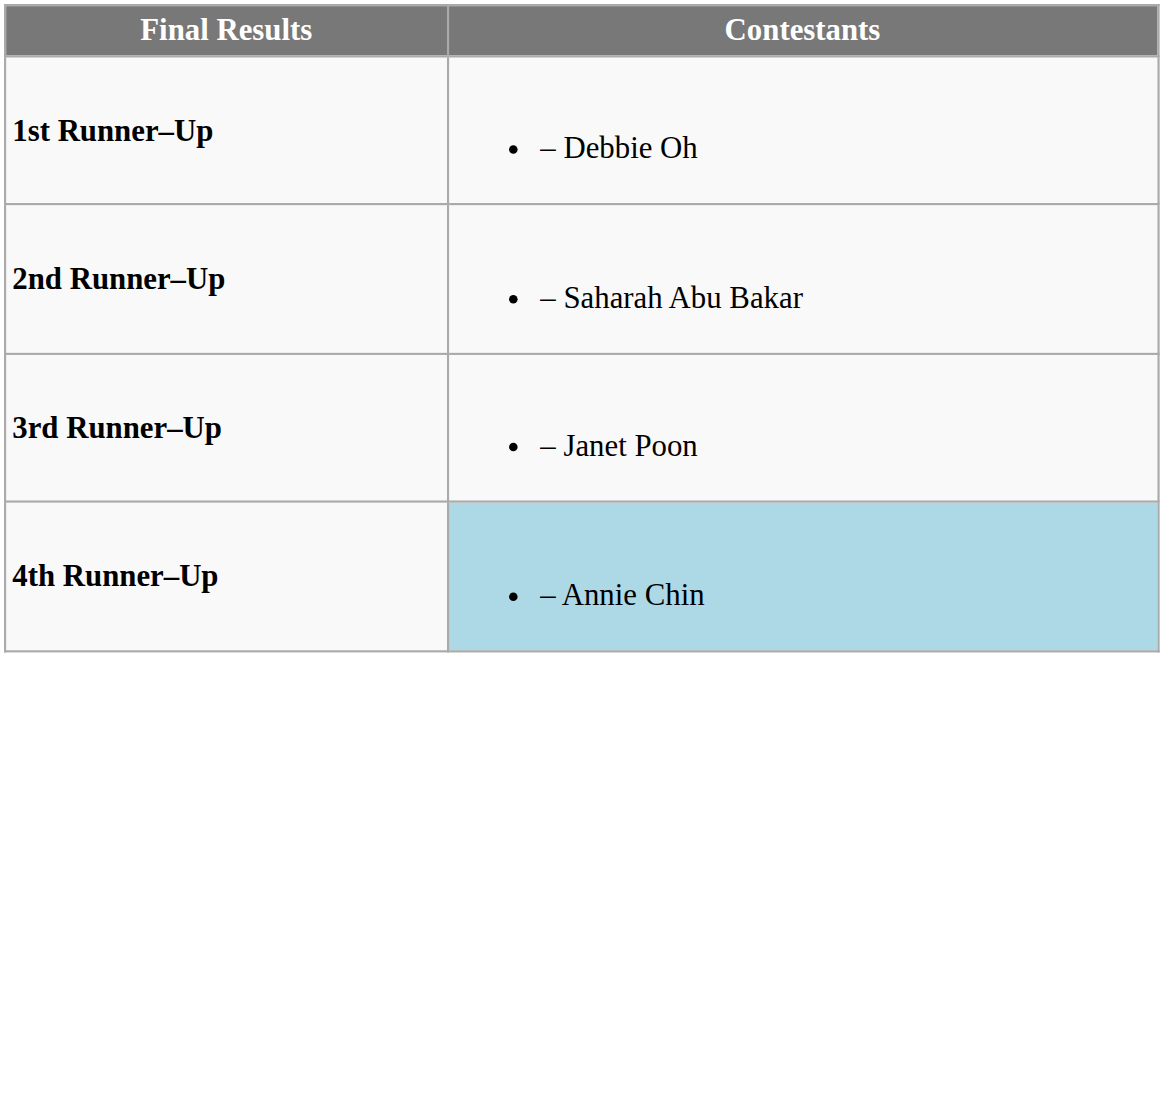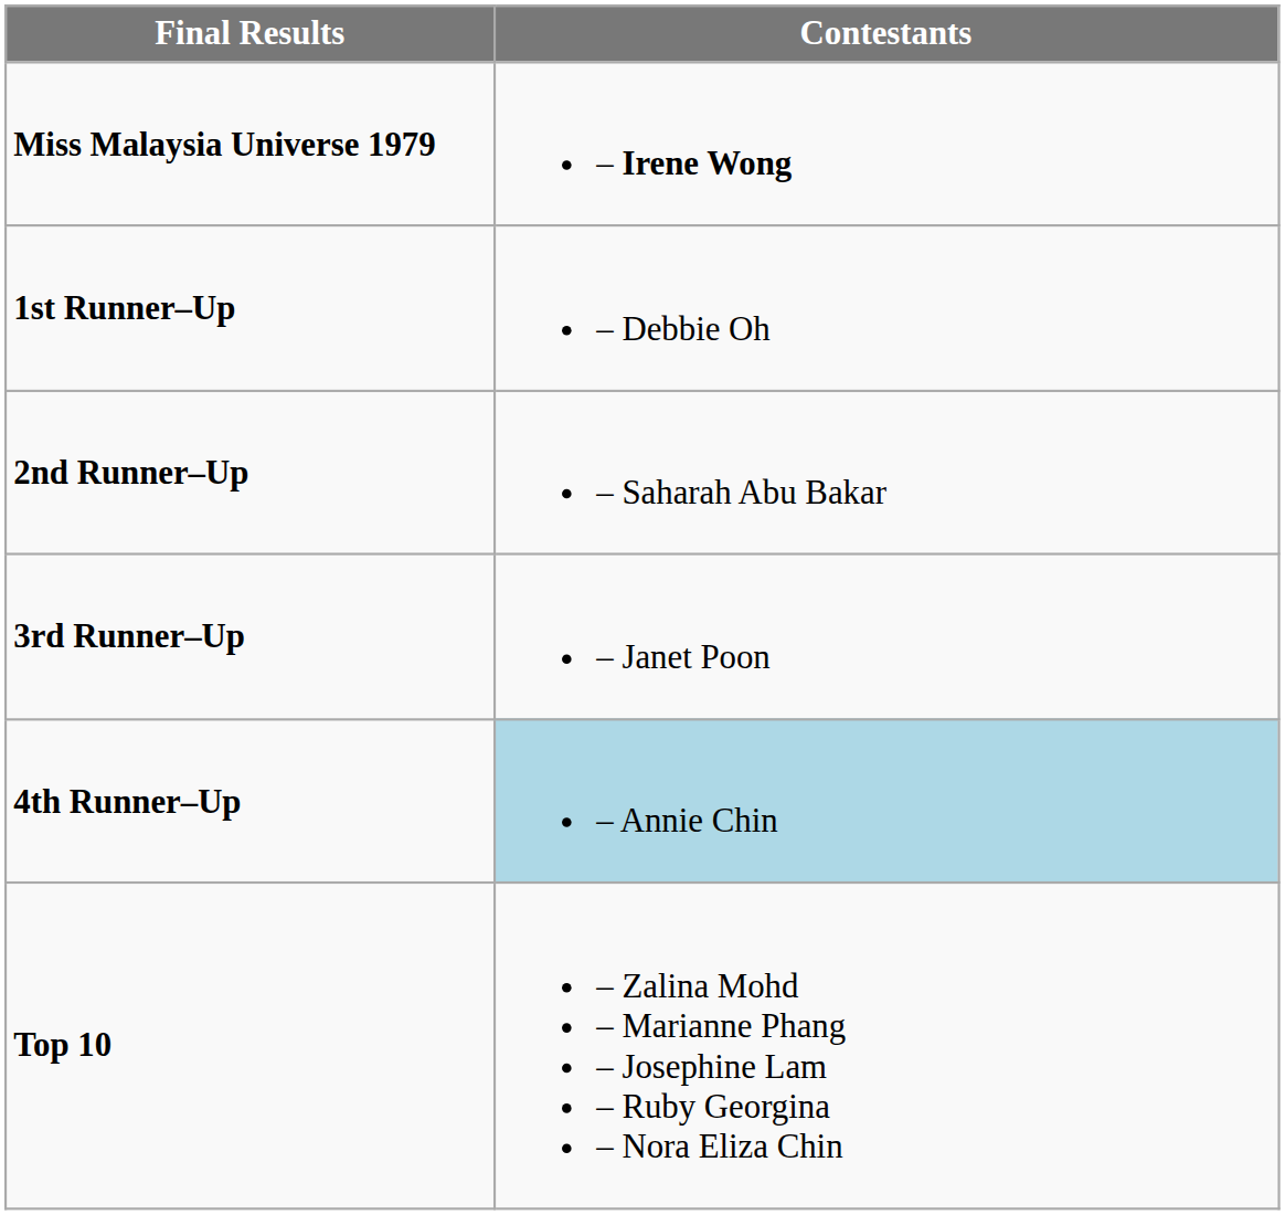+ row: Miss Malaysia Universe 1979 | – Irene Wong
+ row: Top 10 | – Zalina Mohd – Marianne Phang – Josephine Lam – Ruby Georgina – Nora Eliza Chin
